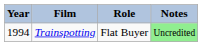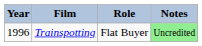Trainspotting | Year: 1994 -> 1996
